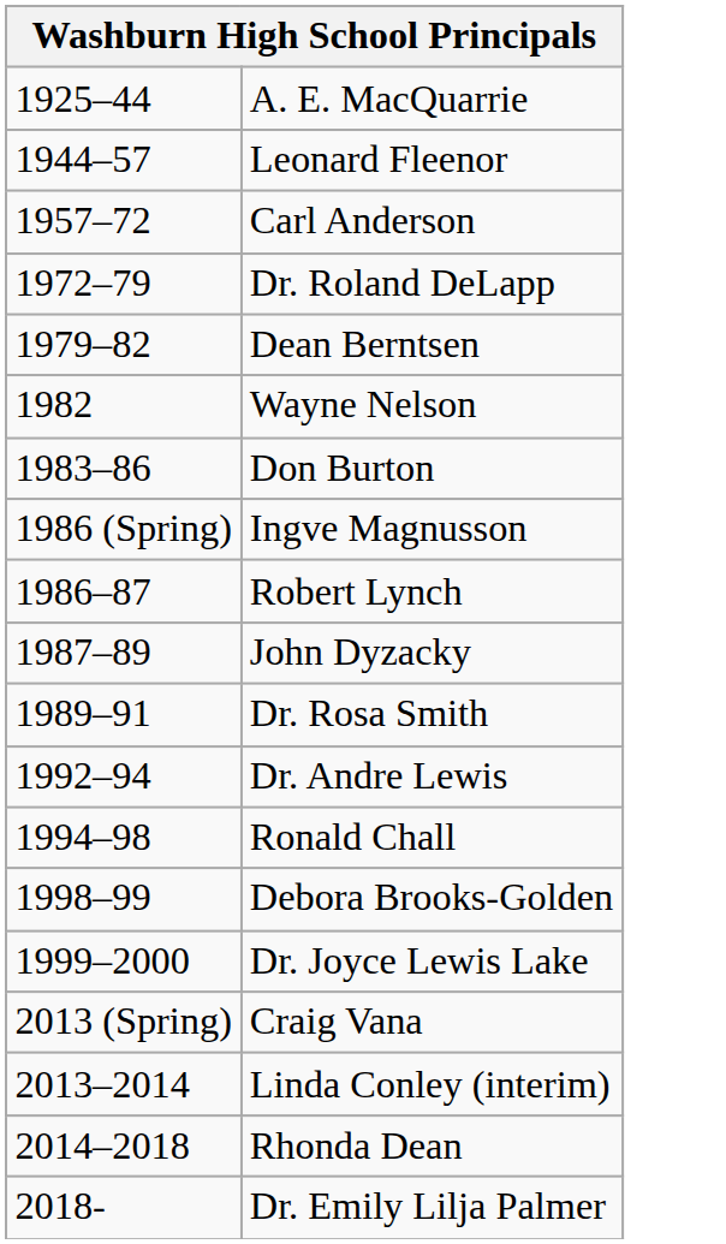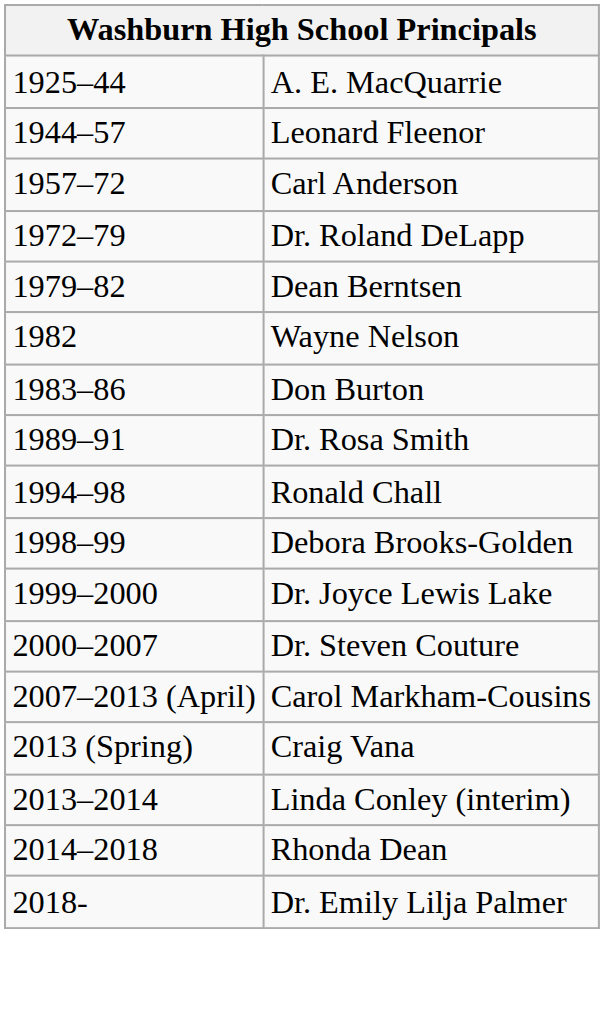- row: 1986 (Spring) | Ingve Magnusson
- row: 1986–87 | Robert Lynch
- row: 1987–89 | John Dyzacky
- row: 1992–94 | Dr. Andre Lewis
+ row: 2000–2007 | Dr. Steven Couture
+ row: 2007–2013 (April) | Carol Markham-Cousins
